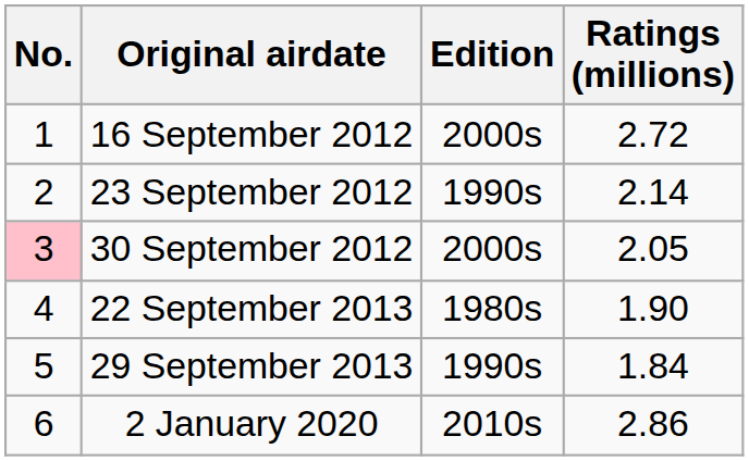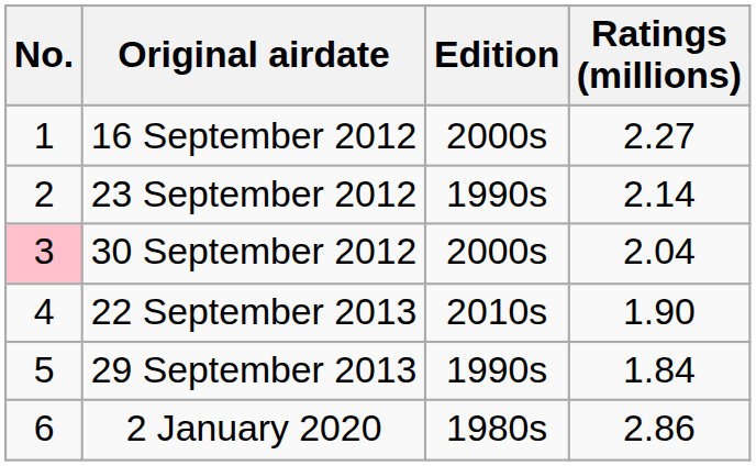16 September 2012 | Ratings (millions): 2.72 -> 2.27
30 September 2012 | Ratings (millions): 2.05 -> 2.04
22 September 2013 | Edition: 1980s -> 2010s
2 January 2020 | Edition: 2010s -> 1980s
